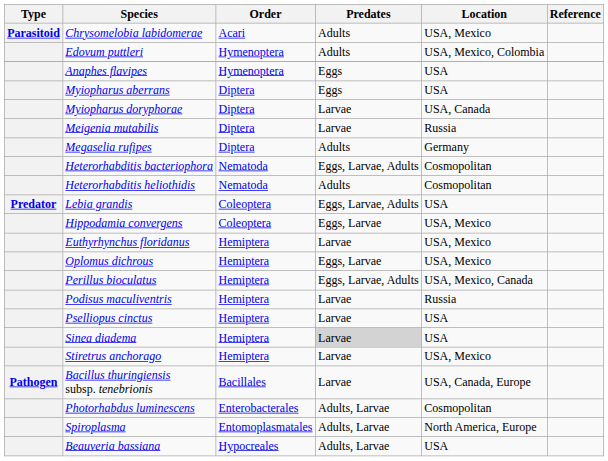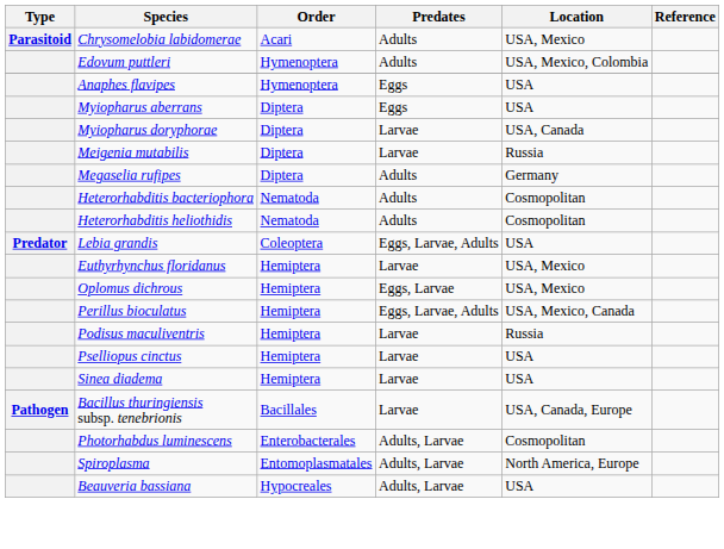Heterorhabditis bacteriophora | Predates: Eggs, Larvae, Adults -> Adults
- row: Hippodamia convergens | Coleoptera | Eggs, Larvae | USA, Mexico
Sinea diadema | Predates: lightgrey background -> no background
- row: Stiretrus anchorago | Hemiptera | Larvae | USA, Mexico
